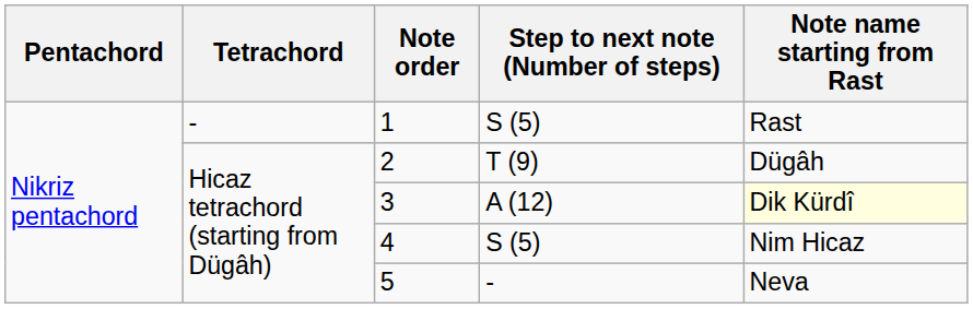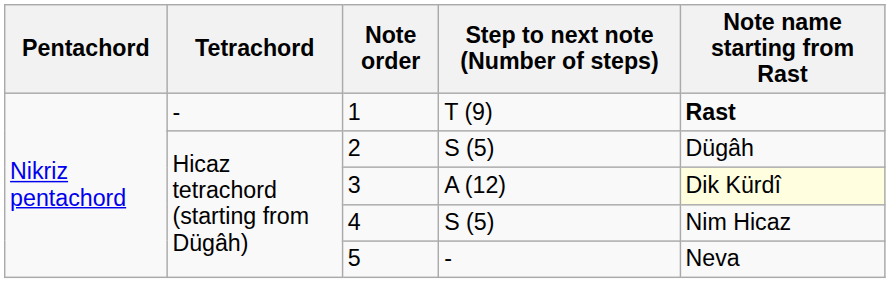1 | Step to next note (Number of steps): S (5) -> T (9)
1 | Note name starting from Rast: normal -> bold
2 | Step to next note (Number of steps): T (9) -> S (5)
